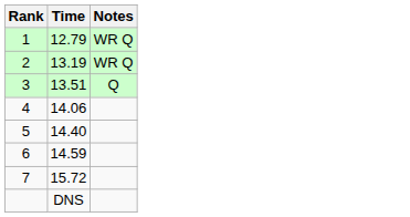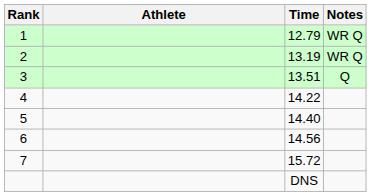+ column: Athlete
4 | Time: 14.06 -> 14.22
6 | Time: 14.59 -> 14.56
